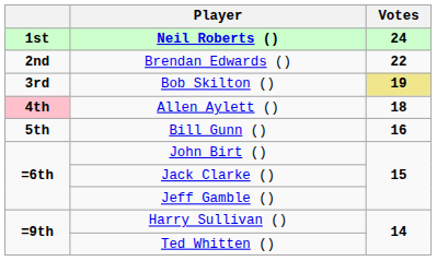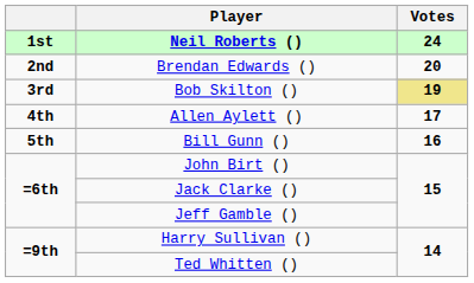Brendan Edwards () | Votes: 22 -> 20
Allen Aylett () | column 1: pink background -> no background
Allen Aylett () | Votes: 18 -> 17
